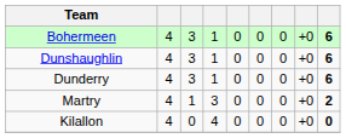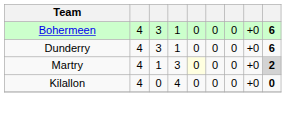- row: Dunshaughlin | 4 | 3 | 1 | 0 | 0 | 0 | +0 | 6
Martry | column 5: no background -> lightyellow background
Martry | column 9: no background -> lightgrey background
